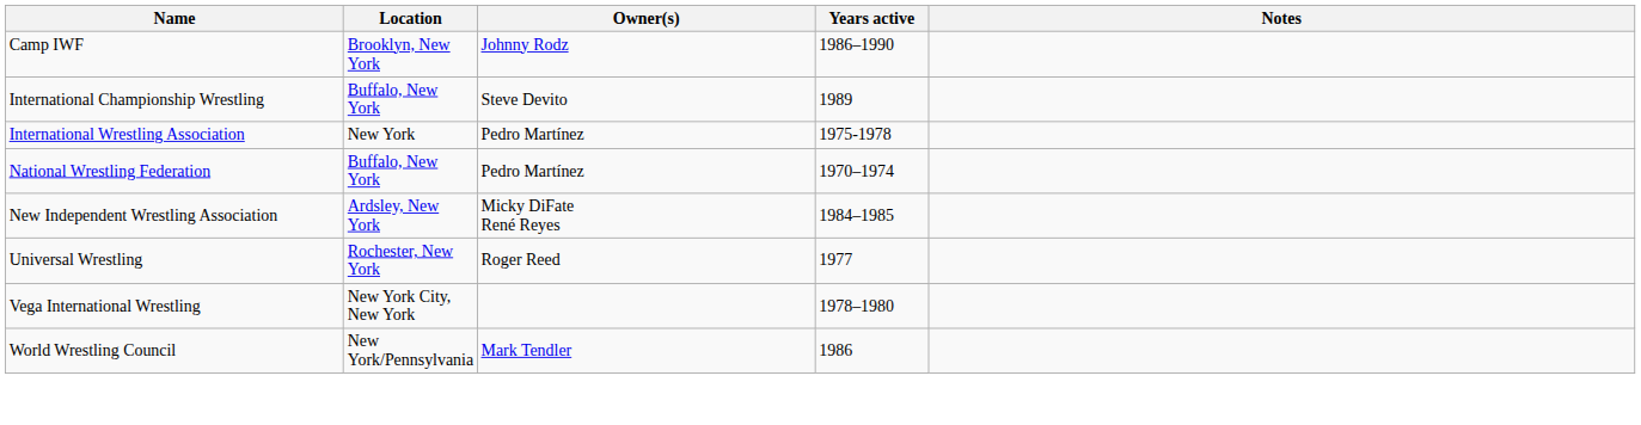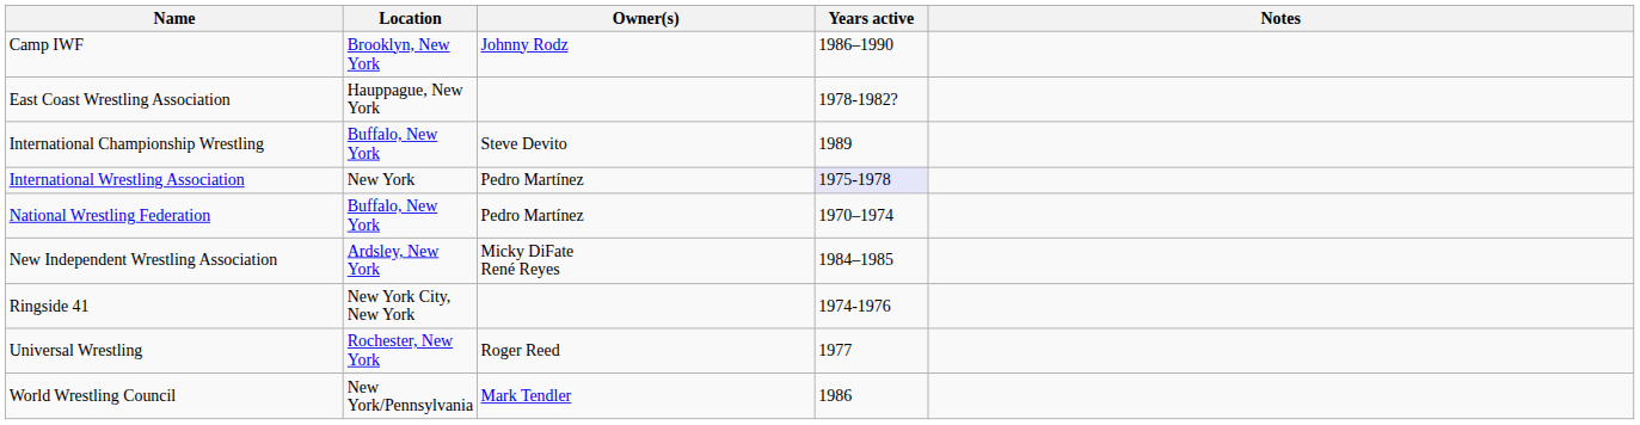+ row: East Coast Wrestling Association | Hauppague, New York | 1978-1982?
International Wrestling Association | Years active: no background -> lavender background
+ row: Ringside 41 | New York City, New York | 1974-1976
- row: Vega International Wrestling | New York City, New York | 1978–1980
